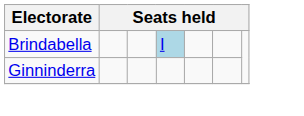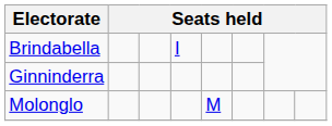Brindabella | column 4: lightblue background -> no background
+ row: Molonglo | M
